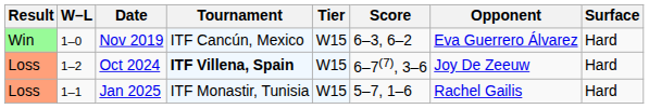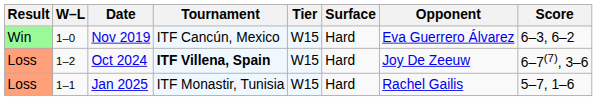columns swapped: Surface <-> Score
